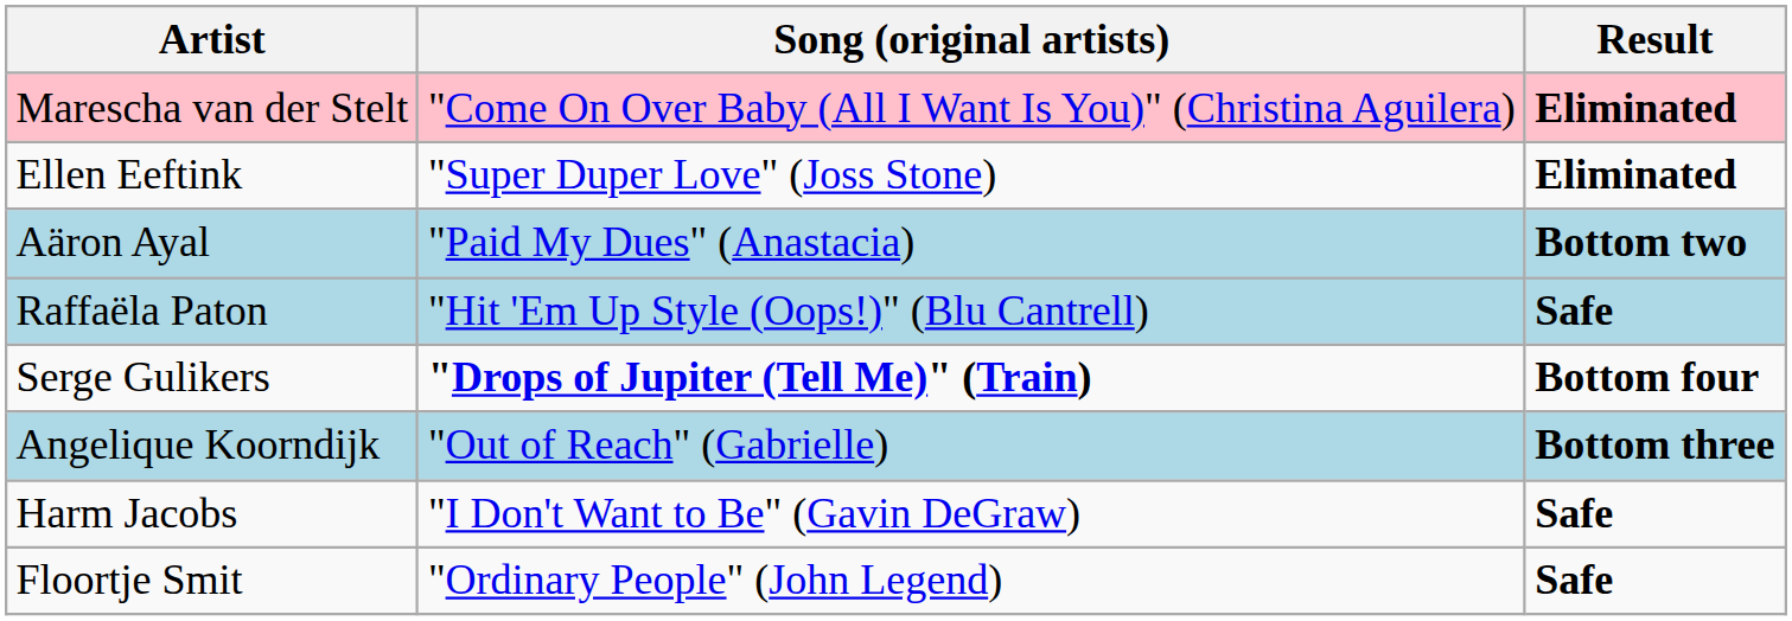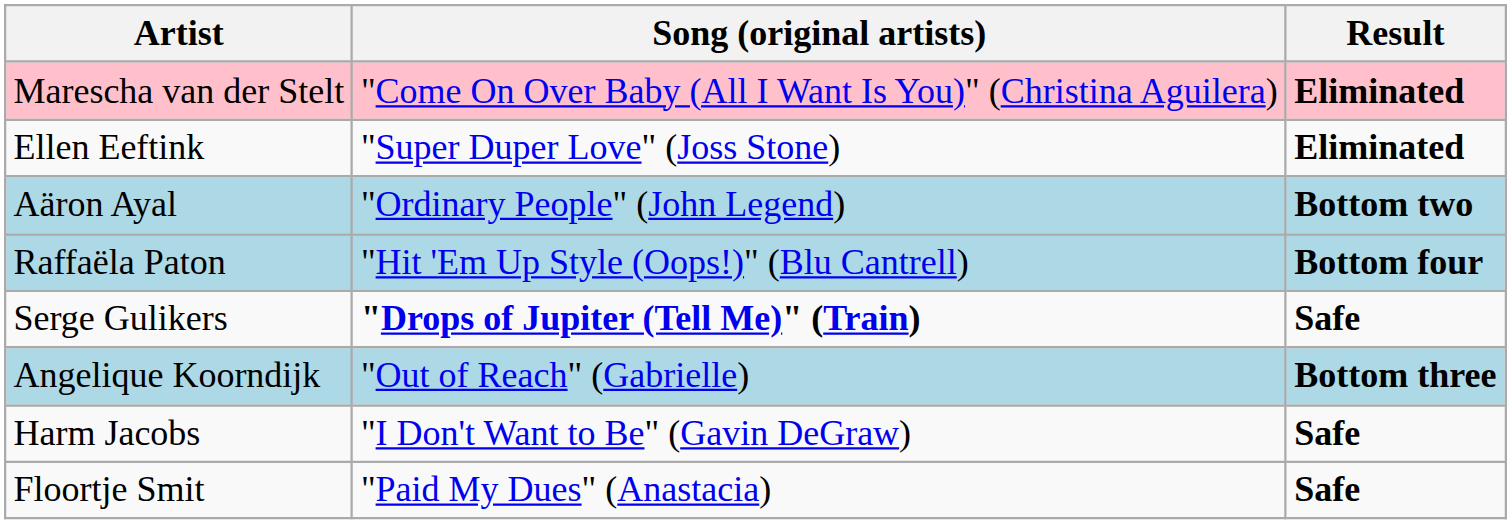Aäron Ayal | Song (original artists): "Paid My Dues" (Anastacia) -> "Ordinary People" (John Legend)
Raffaëla Paton | Result: Safe -> Bottom four
Serge Gulikers | Result: Bottom four -> Safe
Floortje Smit | Song (original artists): "Ordinary People" (John Legend) -> "Paid My Dues" (Anastacia)
